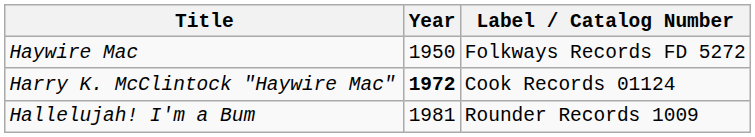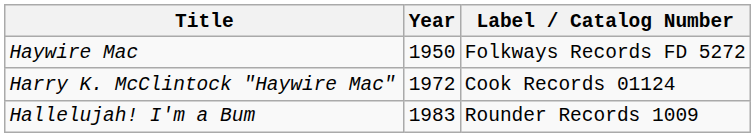Harry K. McClintock "Haywire Mac" | Year: bold -> normal
Hallelujah! I'm a Bum | Year: 1981 -> 1983
